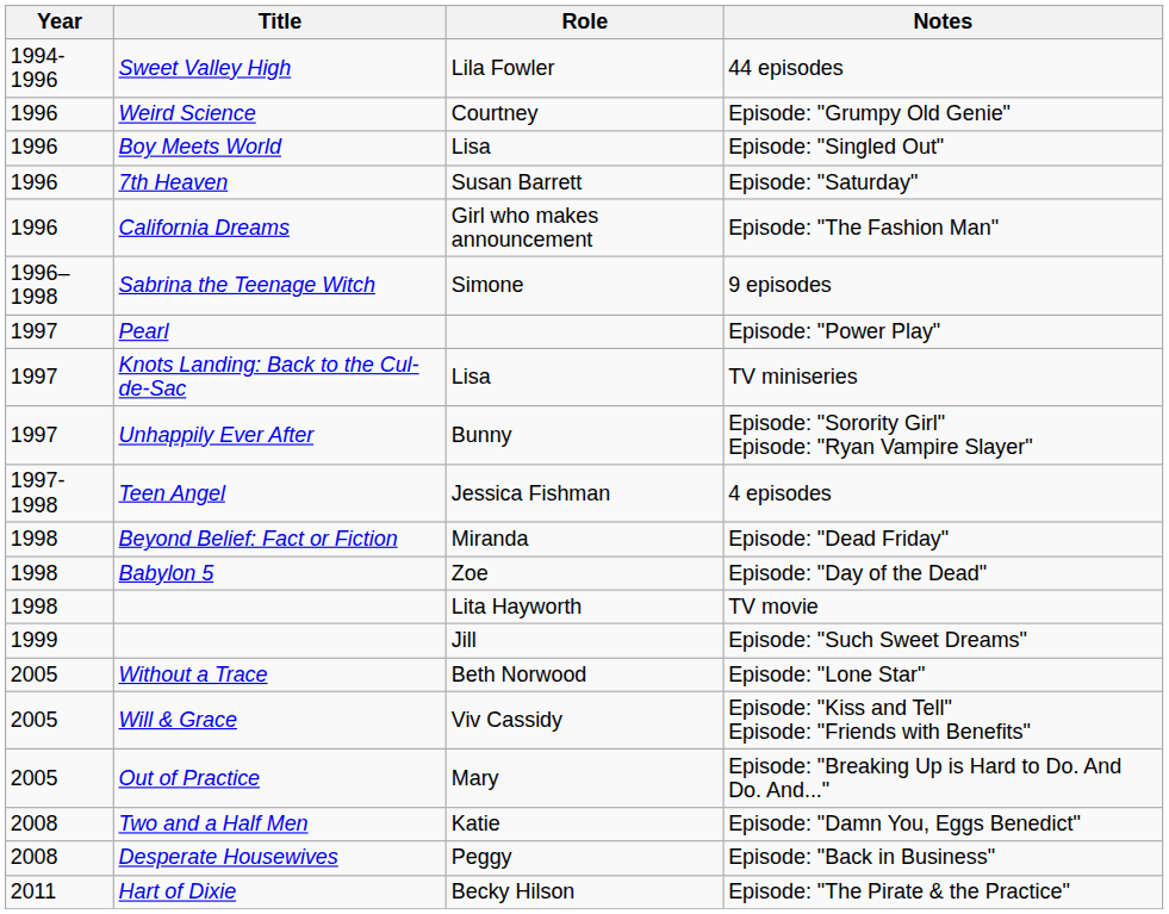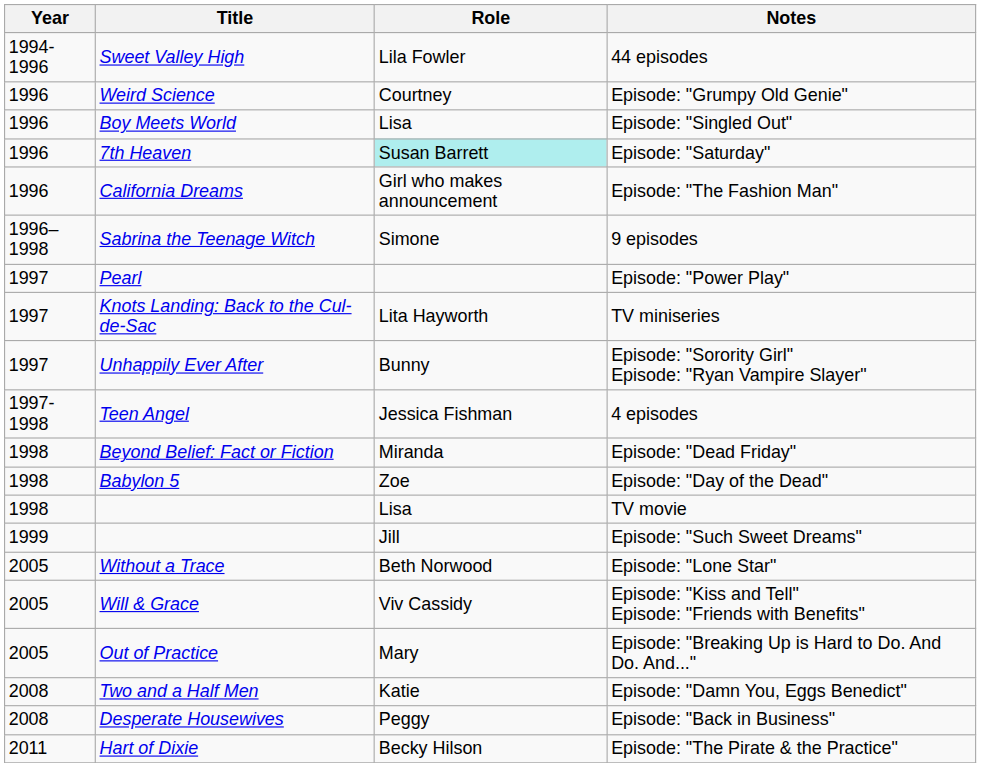Episode: "Saturday" | Role: no background -> paleturquoise background
TV miniseries | Role: Lisa -> Lita Hayworth
TV movie | Role: Lita Hayworth -> Lisa
